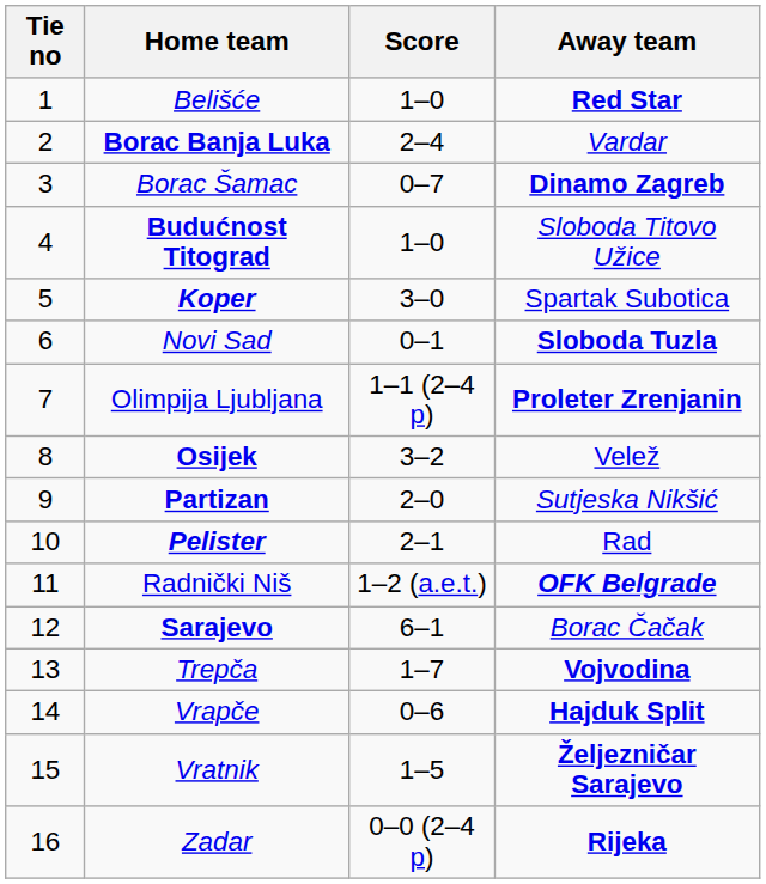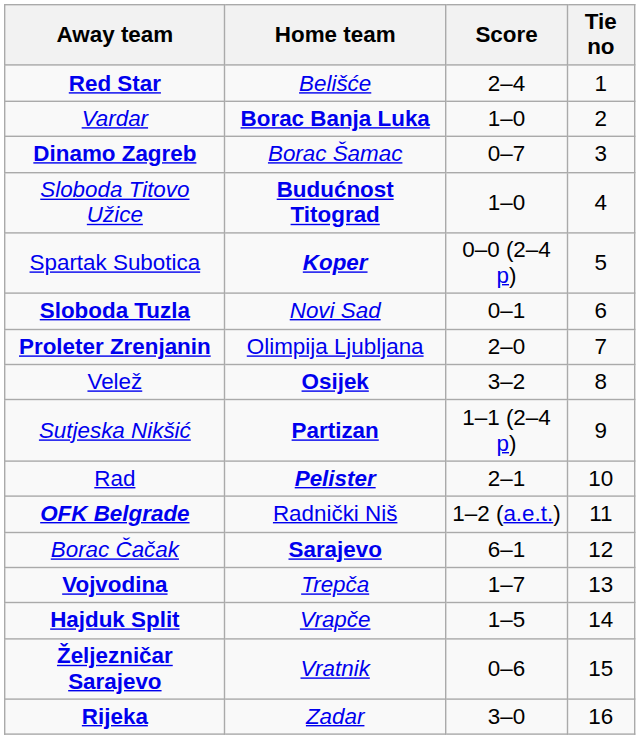columns swapped: Tie no <-> Away team
Belišće | Score: 1–0 -> 2–4
Borac Banja Luka | Score: 2–4 -> 1–0
Koper | Score: 3–0 -> 0–0 (2–4 p)
Olimpija Ljubljana | Score: 1–1 (2–4 p) -> 2–0
Partizan | Score: 2–0 -> 1–1 (2–4 p)
Vrapče | Score: 0–6 -> 1–5
Vratnik | Score: 1–5 -> 0–6
Zadar | Score: 0–0 (2–4 p) -> 3–0
